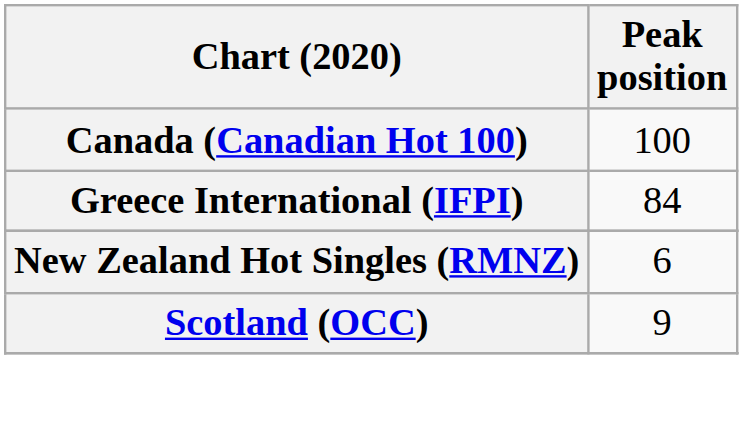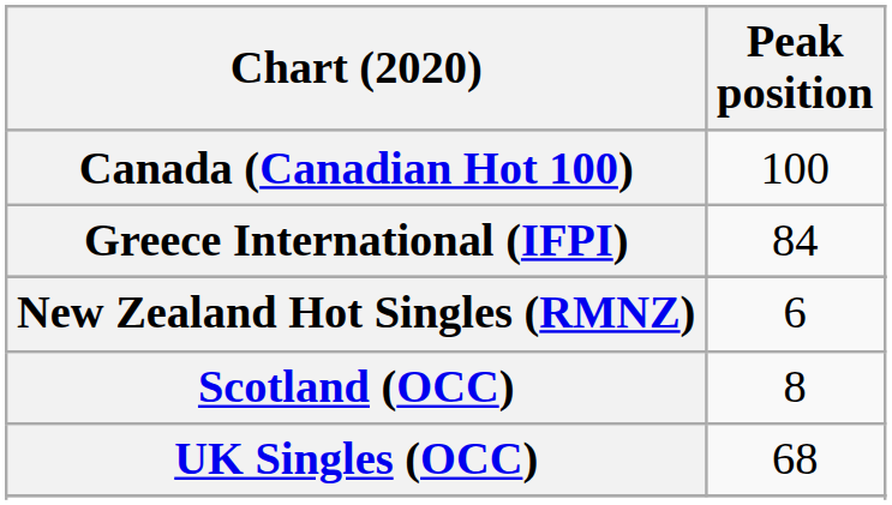Scotland (OCC) | Peak position: 9 -> 8
+ row: UK Singles (OCC) | 68
